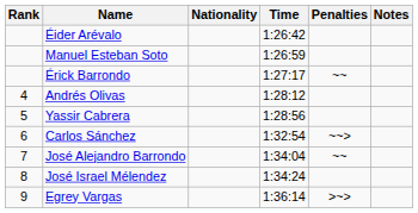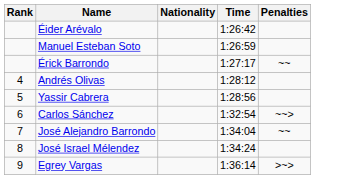- column: Notes
